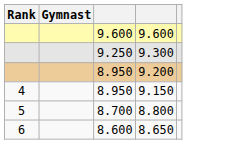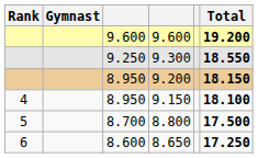+ column: Total | 19.200 | 18.550 | 18.150 | 18.100 | 17.500 | 17.250
